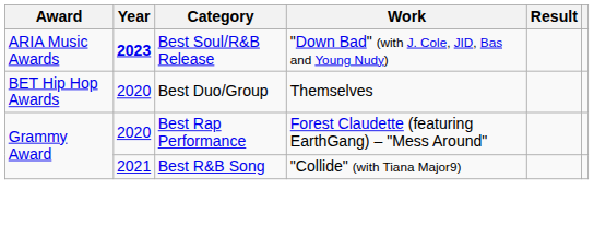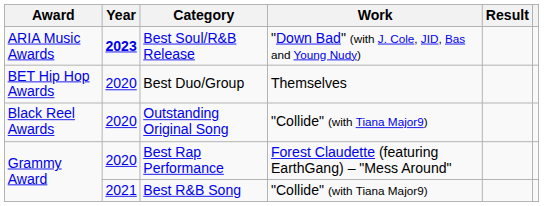+ row: Black Reel Awards | 2020 | Outstanding Original Song | "Collide" (with Tiana Major9)
